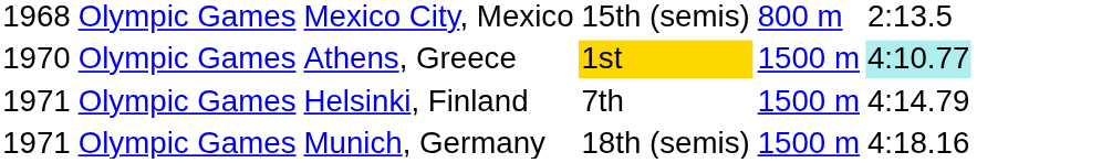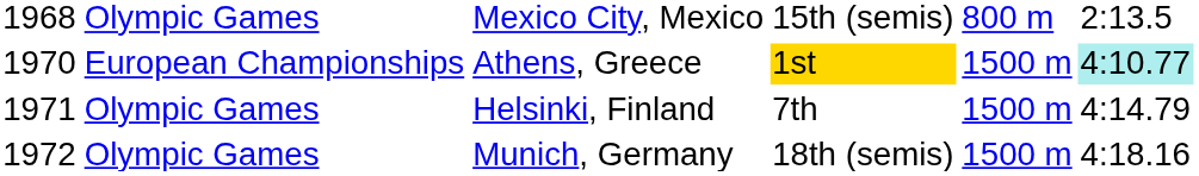Athens, Greece | column 2: Olympic Games -> European Championships
Munich, Germany | column 1: 1971 -> 1972
